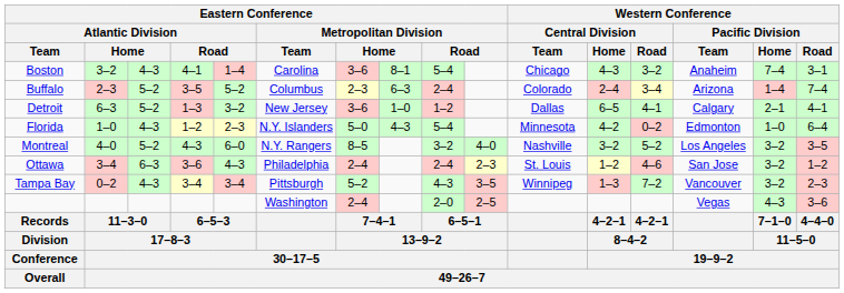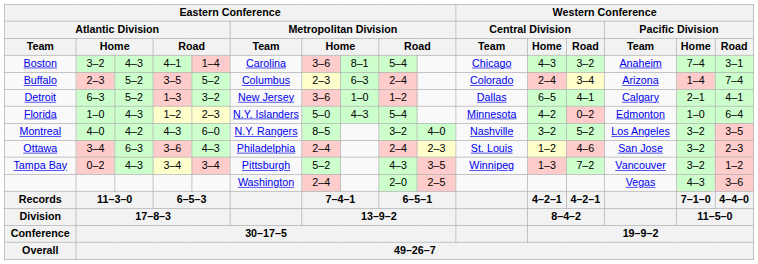Montreal | column 3: 5–2 -> 4–2
Ottawa | Western Conference / Pacific Division / Road: 1–2 -> 2–3
Tampa Bay | Western Conference / Pacific Division / Road: 2–3 -> 1–2
